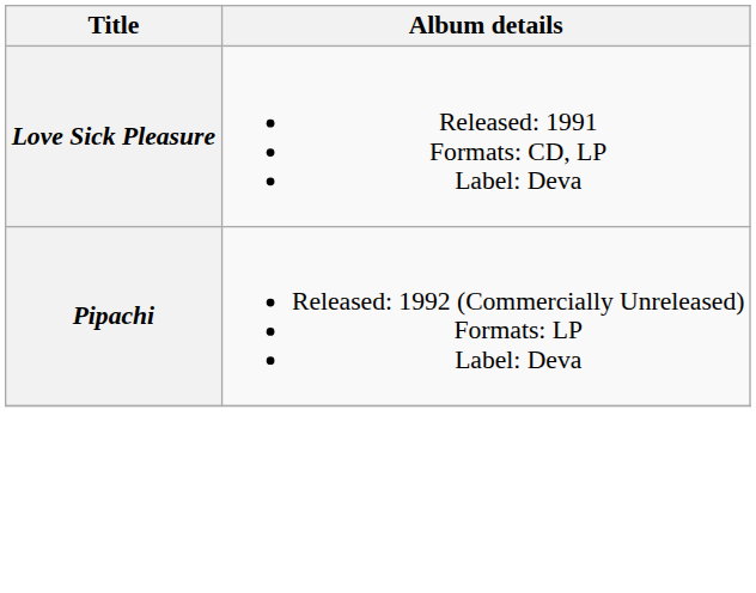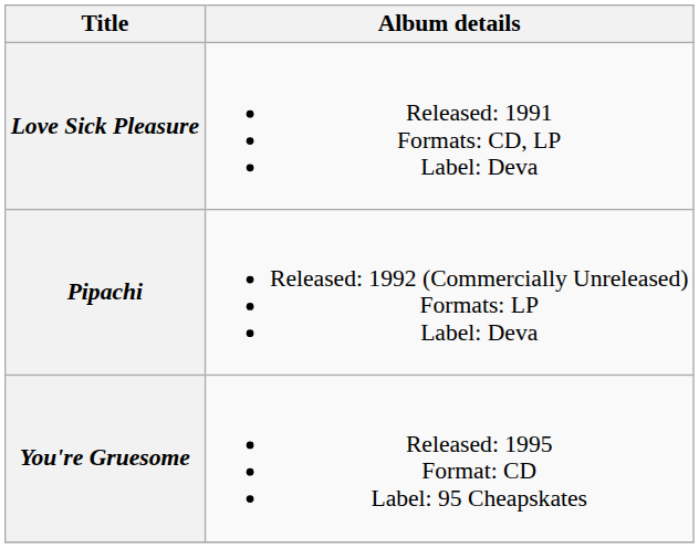+ row: You're Gruesome | Released: 1995 Format: CD Label: 95 Cheapskates
